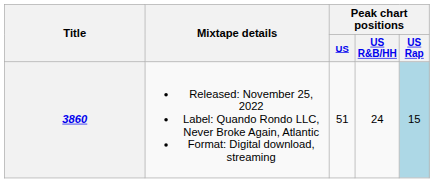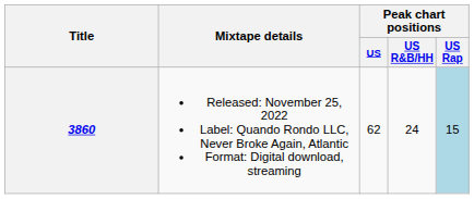3860 | Peak chart positions / US: 51 -> 62
